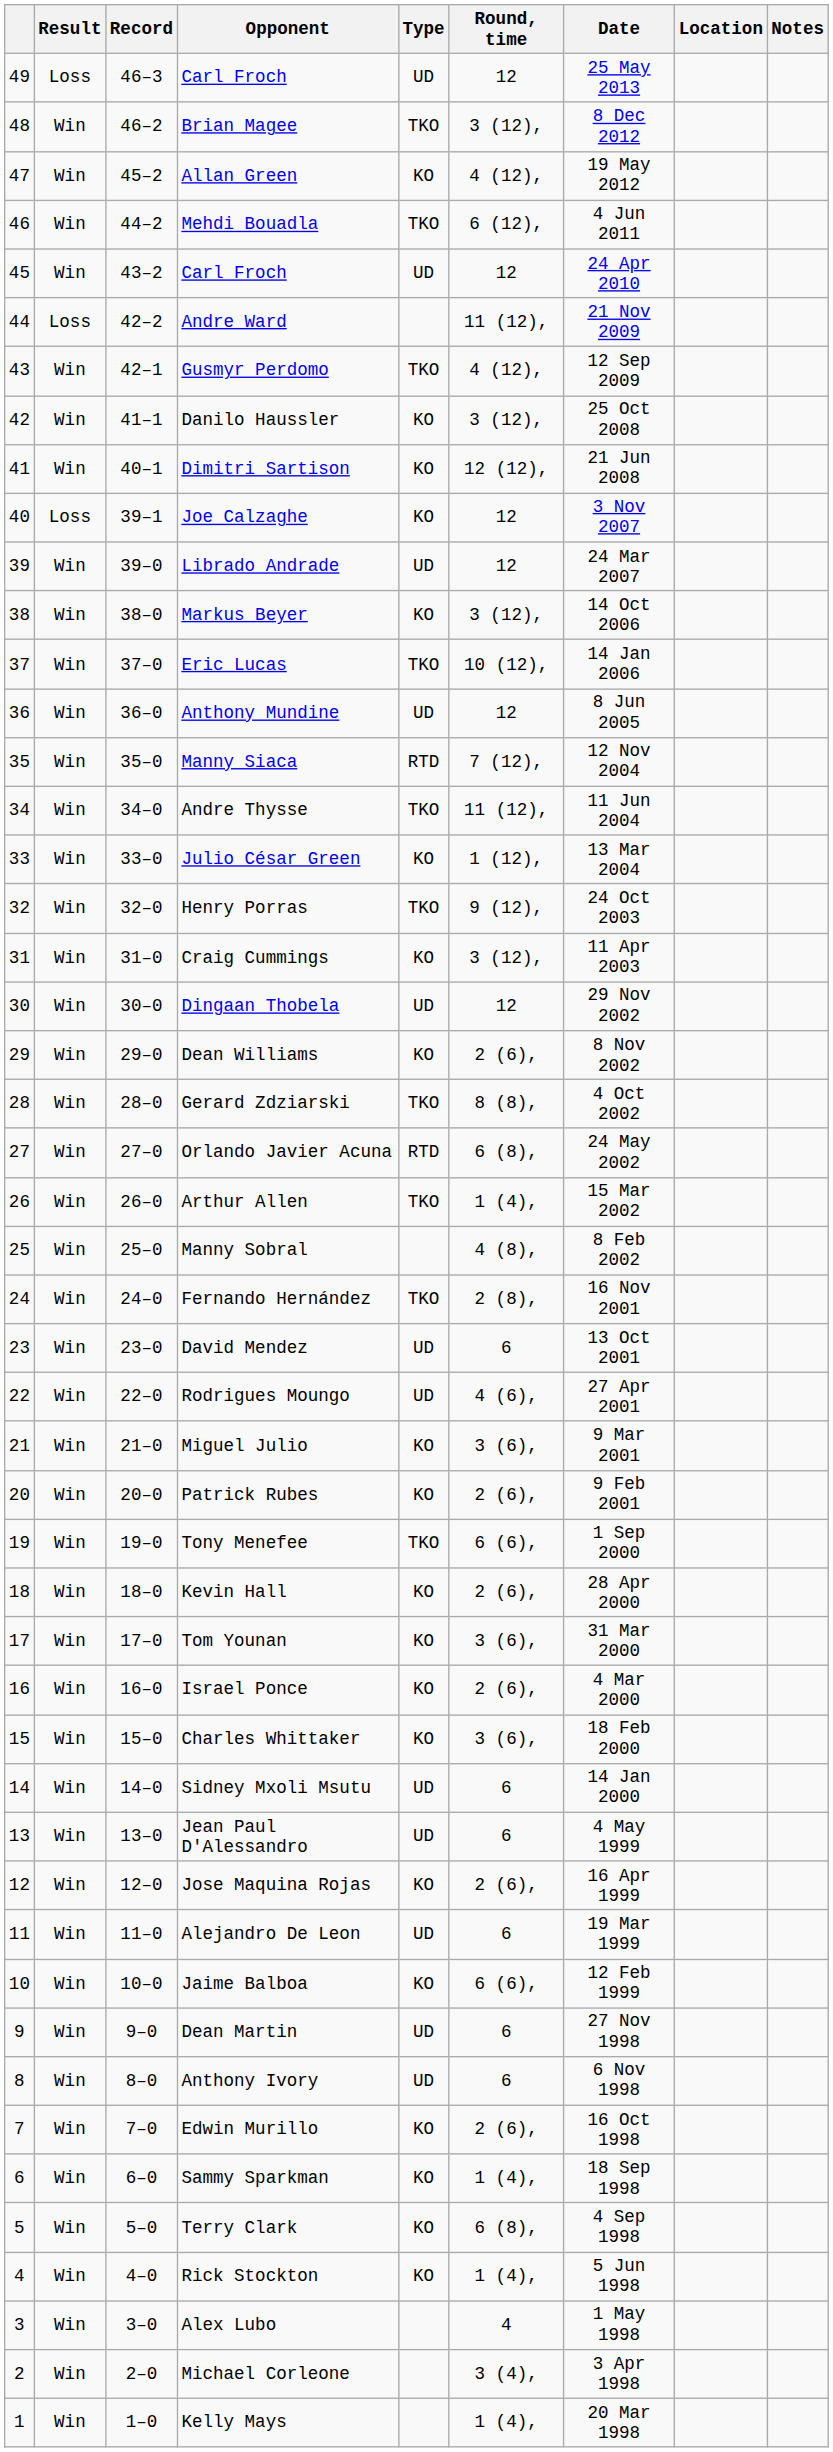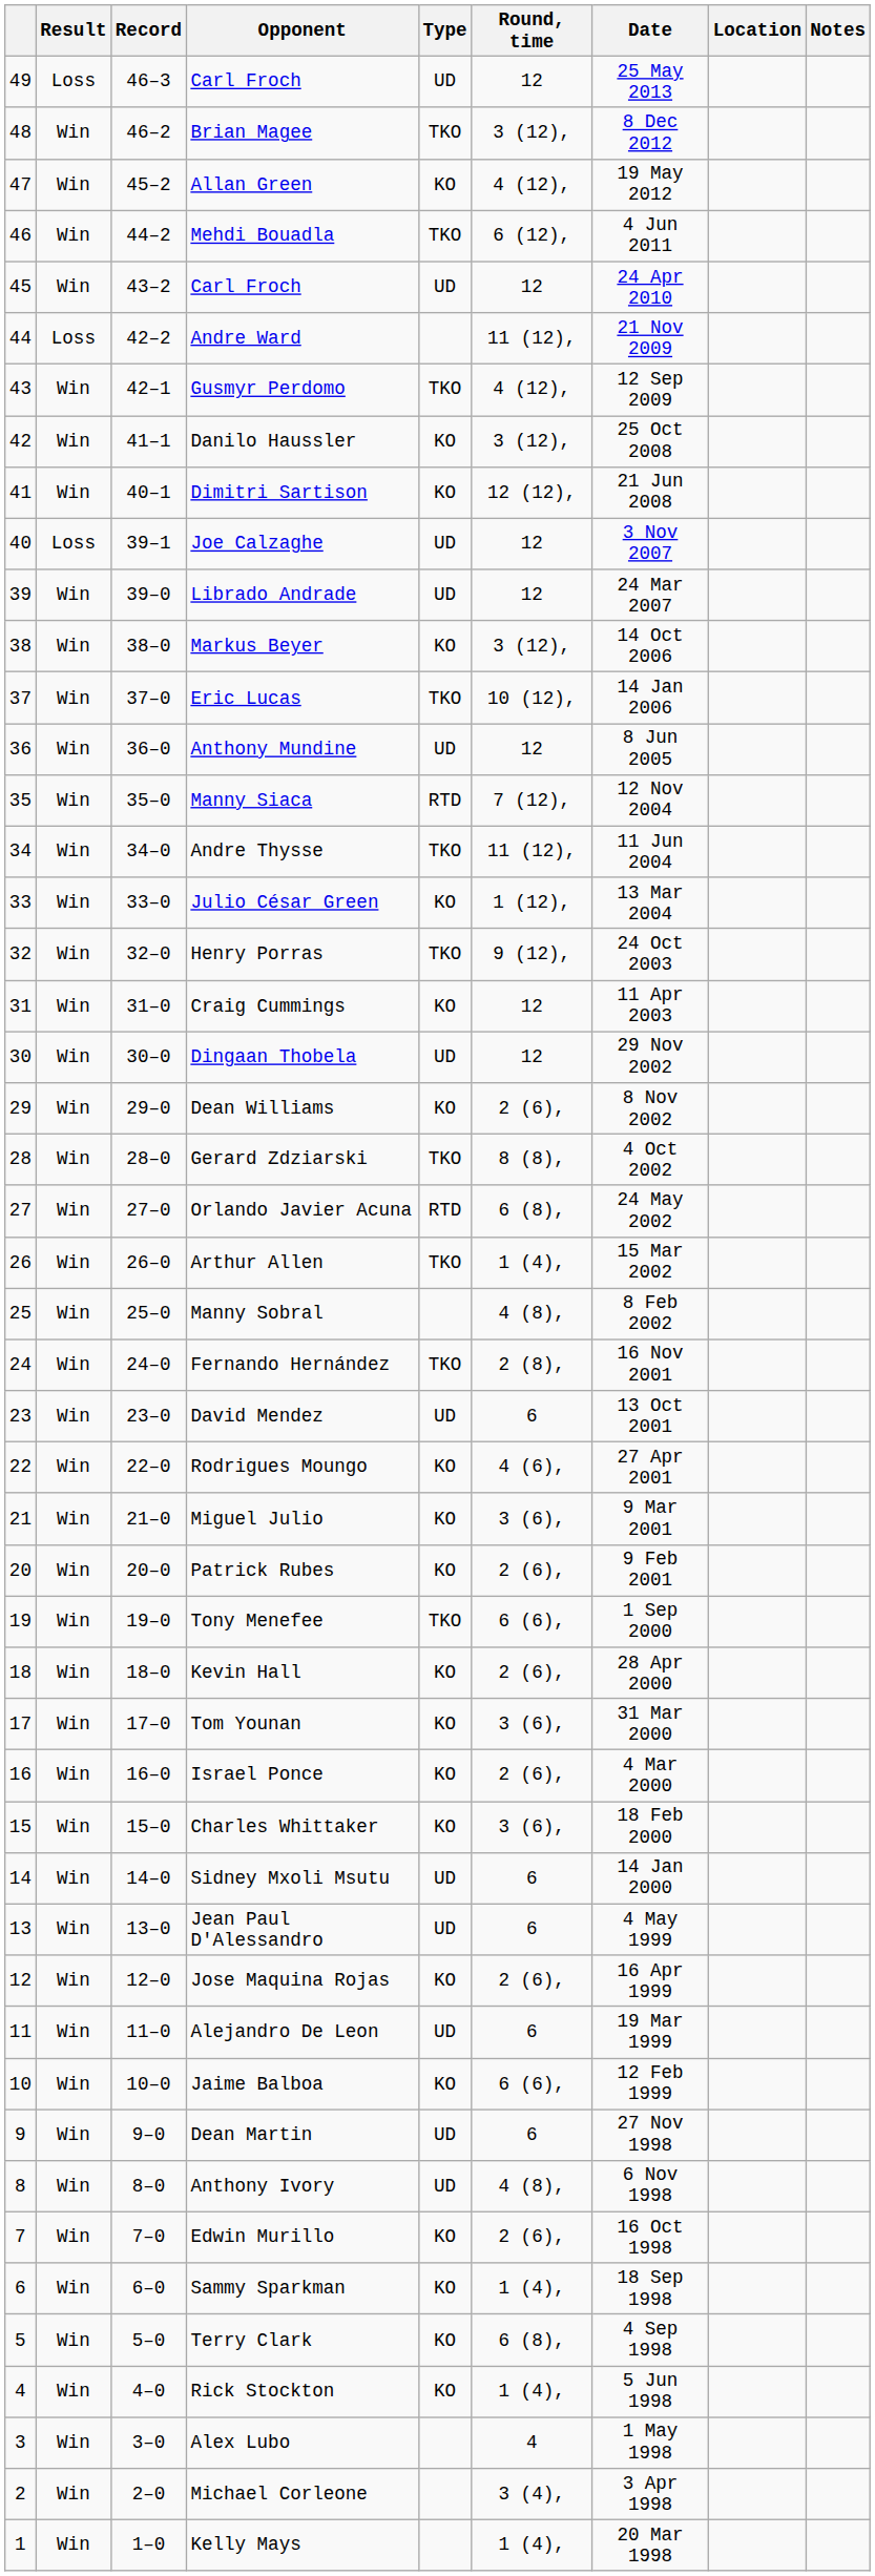Joe Calzaghe | Type: KO -> UD
Craig Cummings | Round, time: 3 (12), -> 12
Rodrigues Moungo | Type: UD -> KO
Anthony Ivory | Round, time: 6 -> 4 (8),
